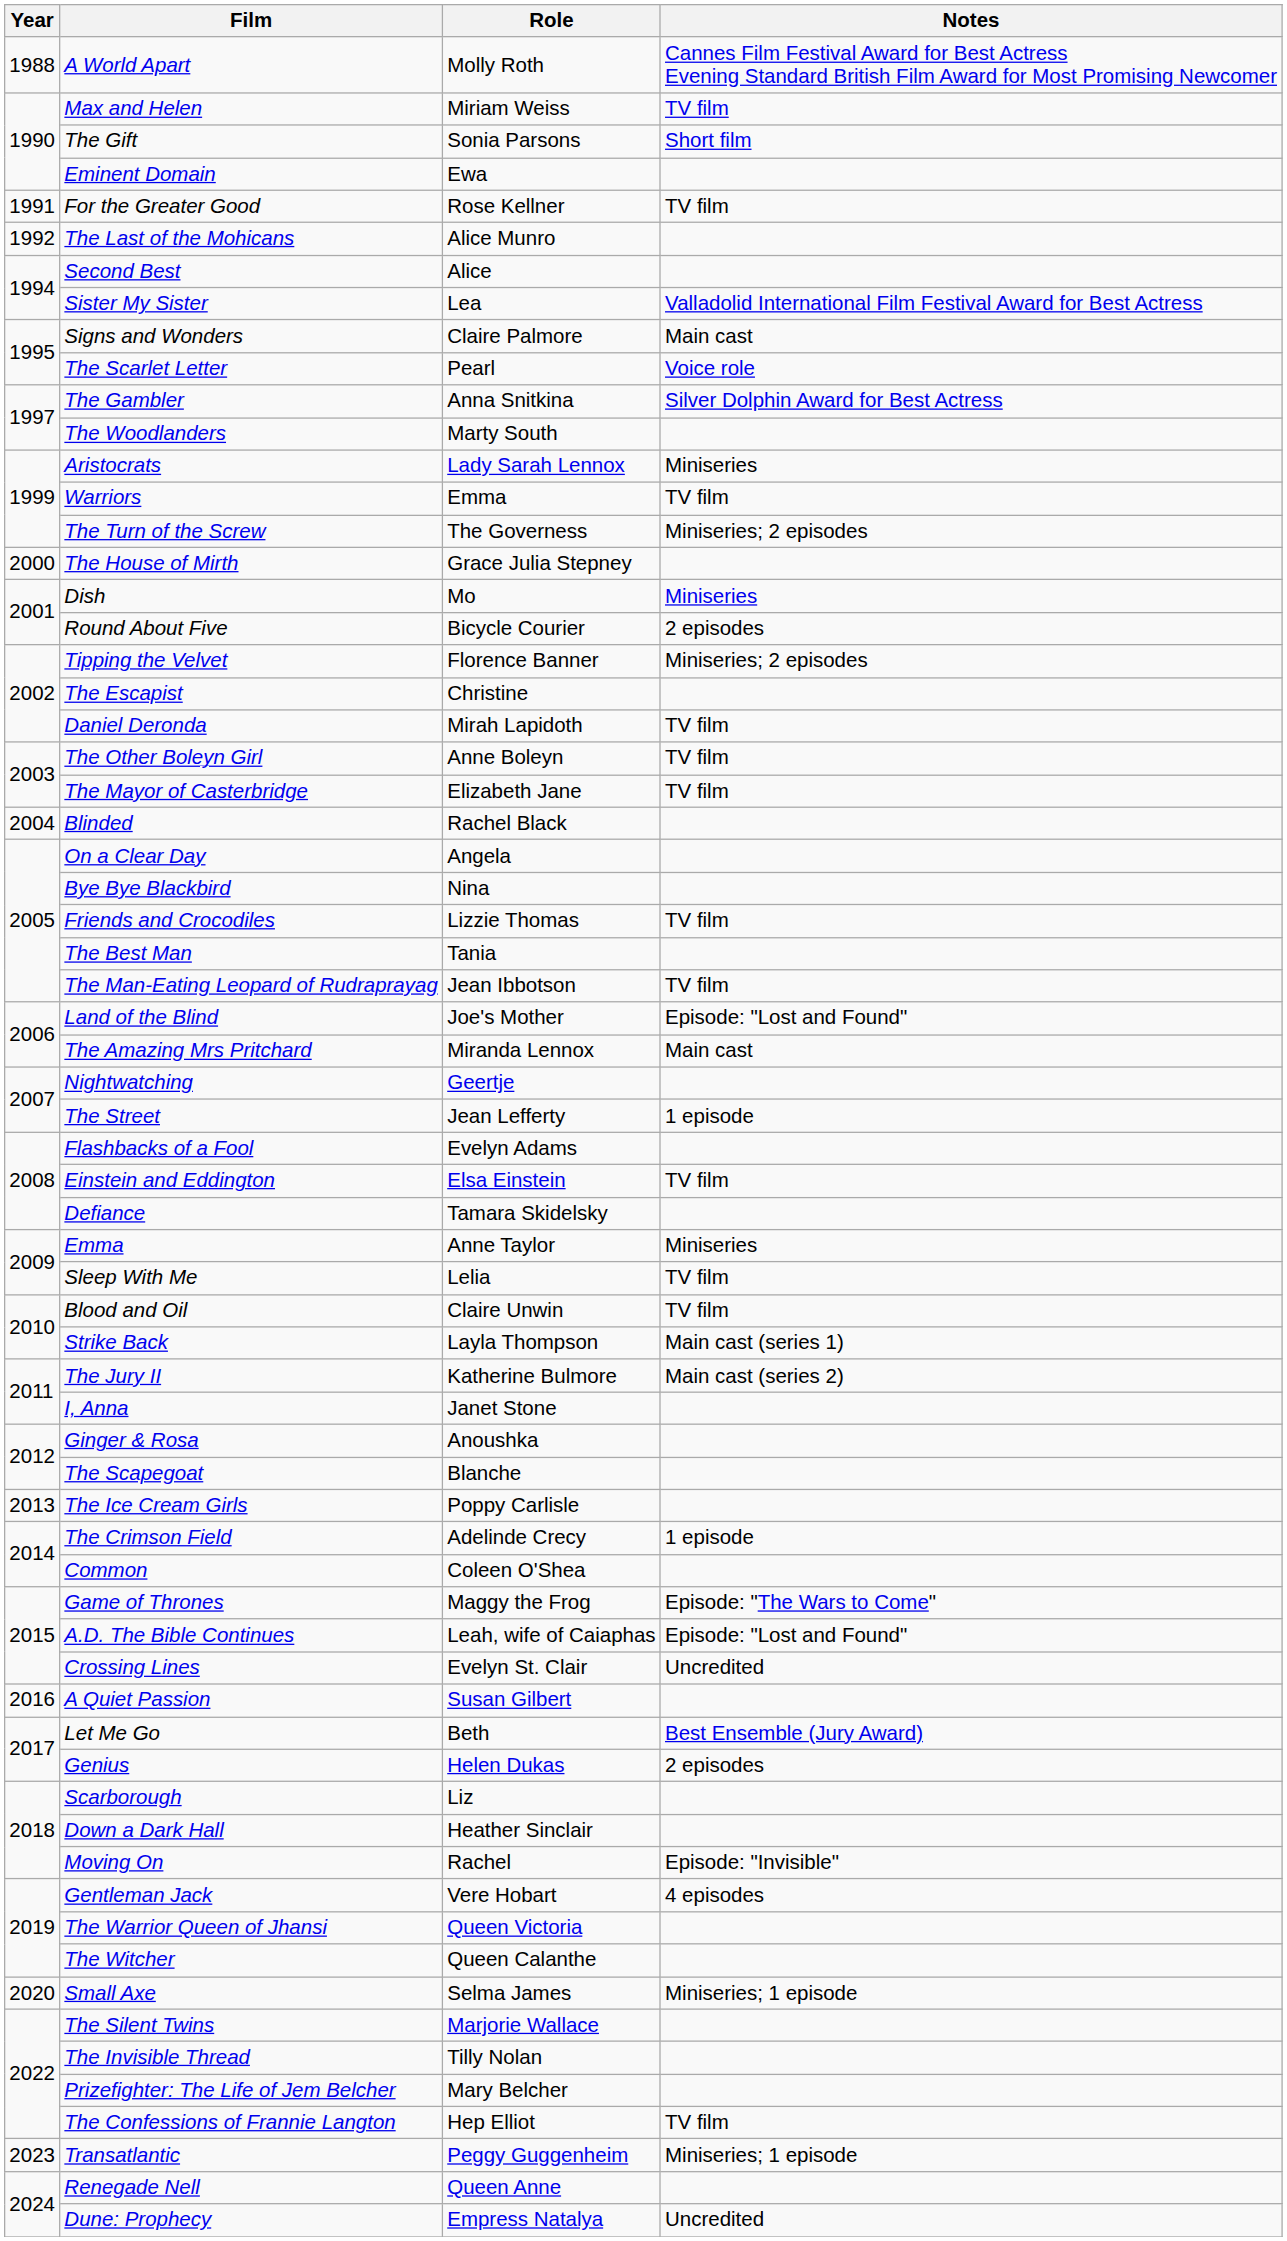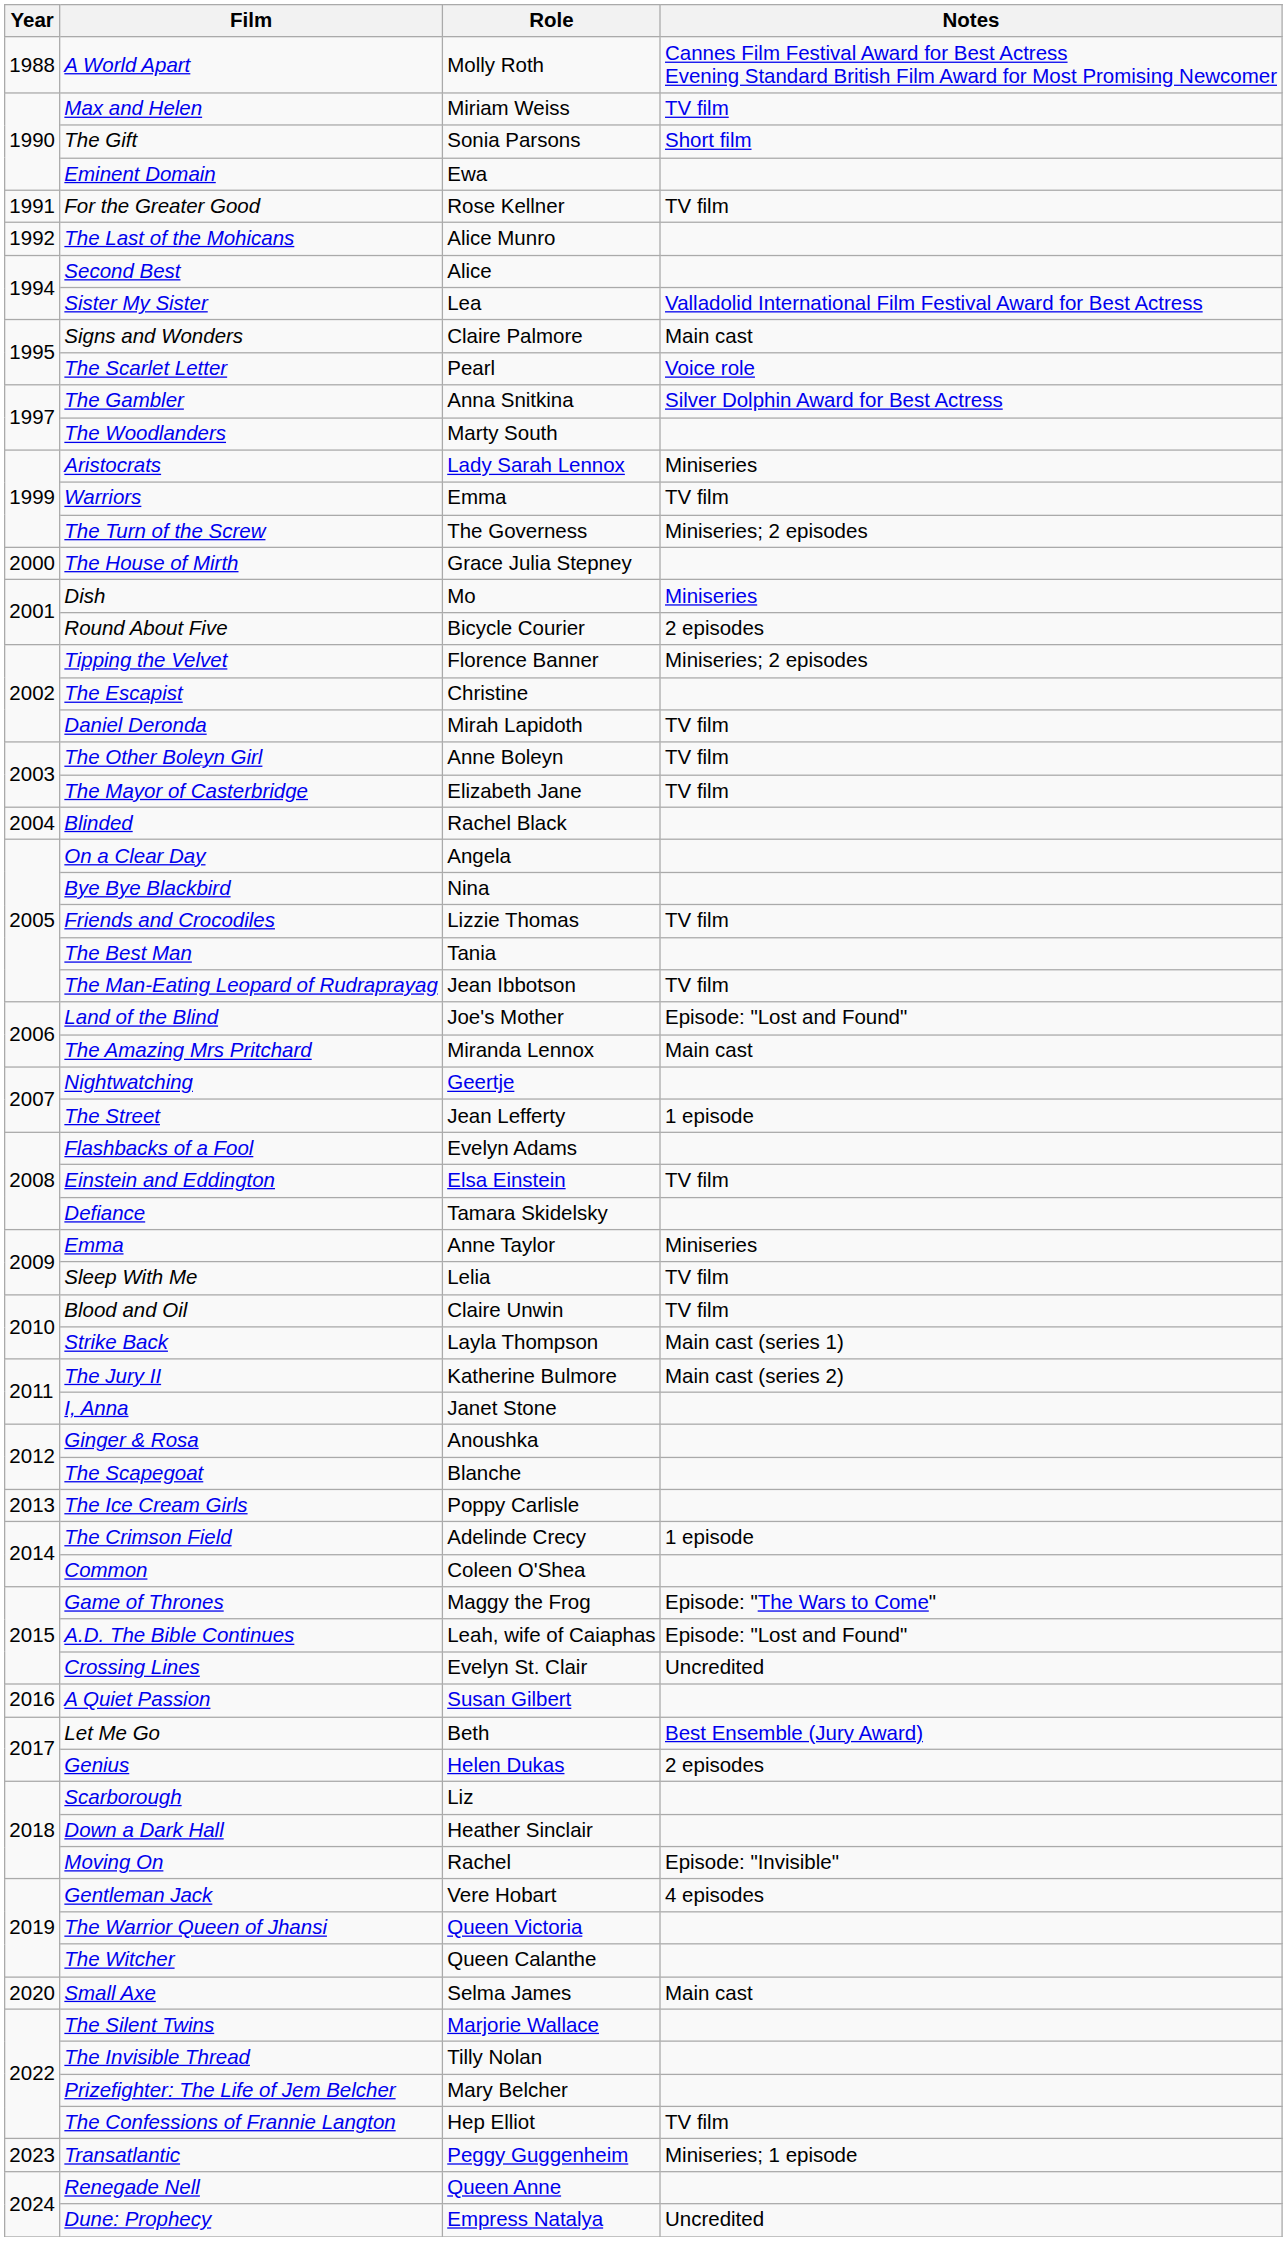Small Axe | Notes: Miniseries; 1 episode -> Main cast
